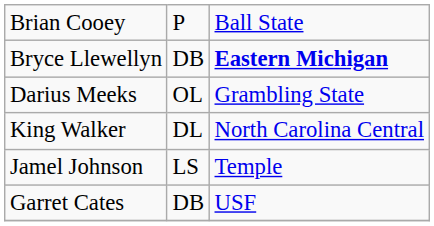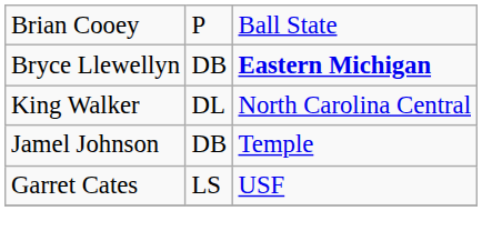- row: Darius Meeks | OL | Grambling State
Jamel Johnson | column 2: LS -> DB
Garret Cates | column 2: DB -> LS
